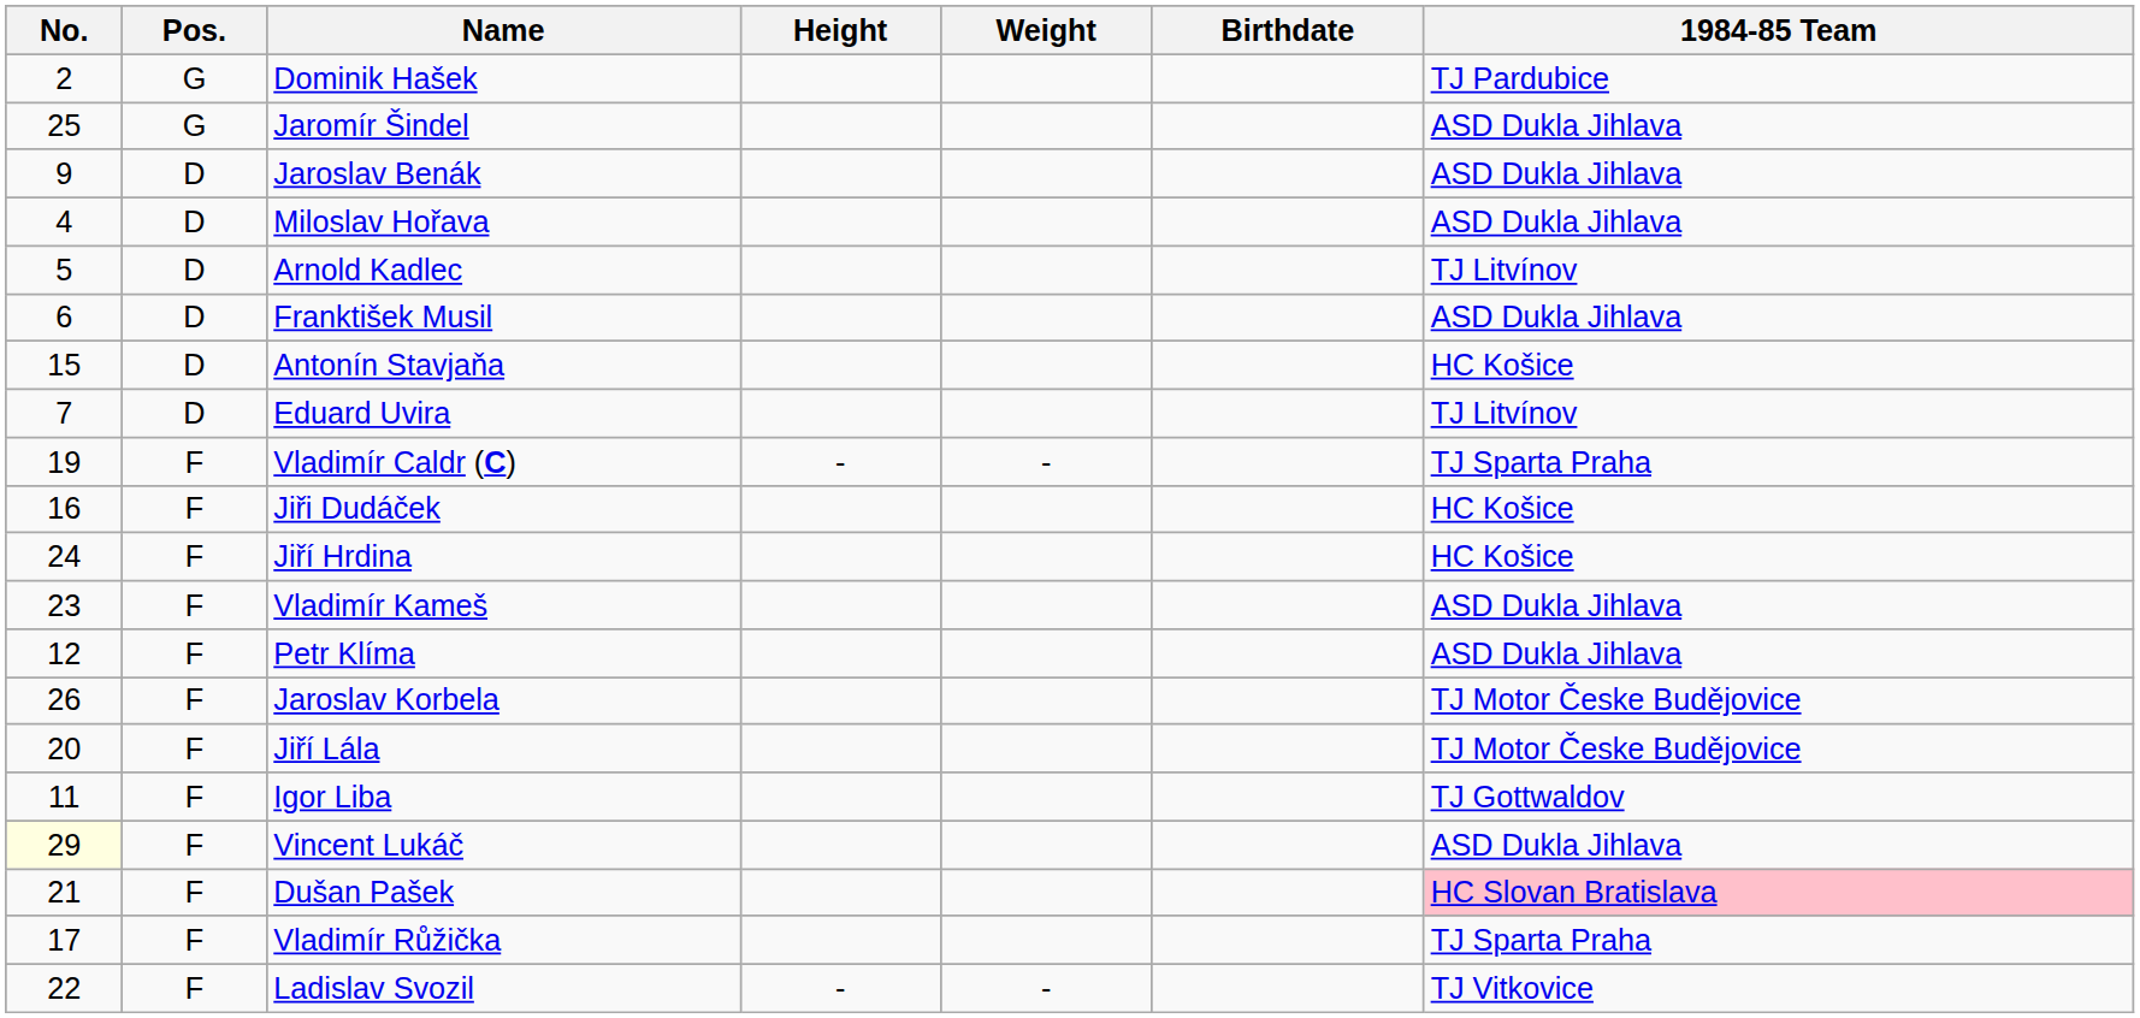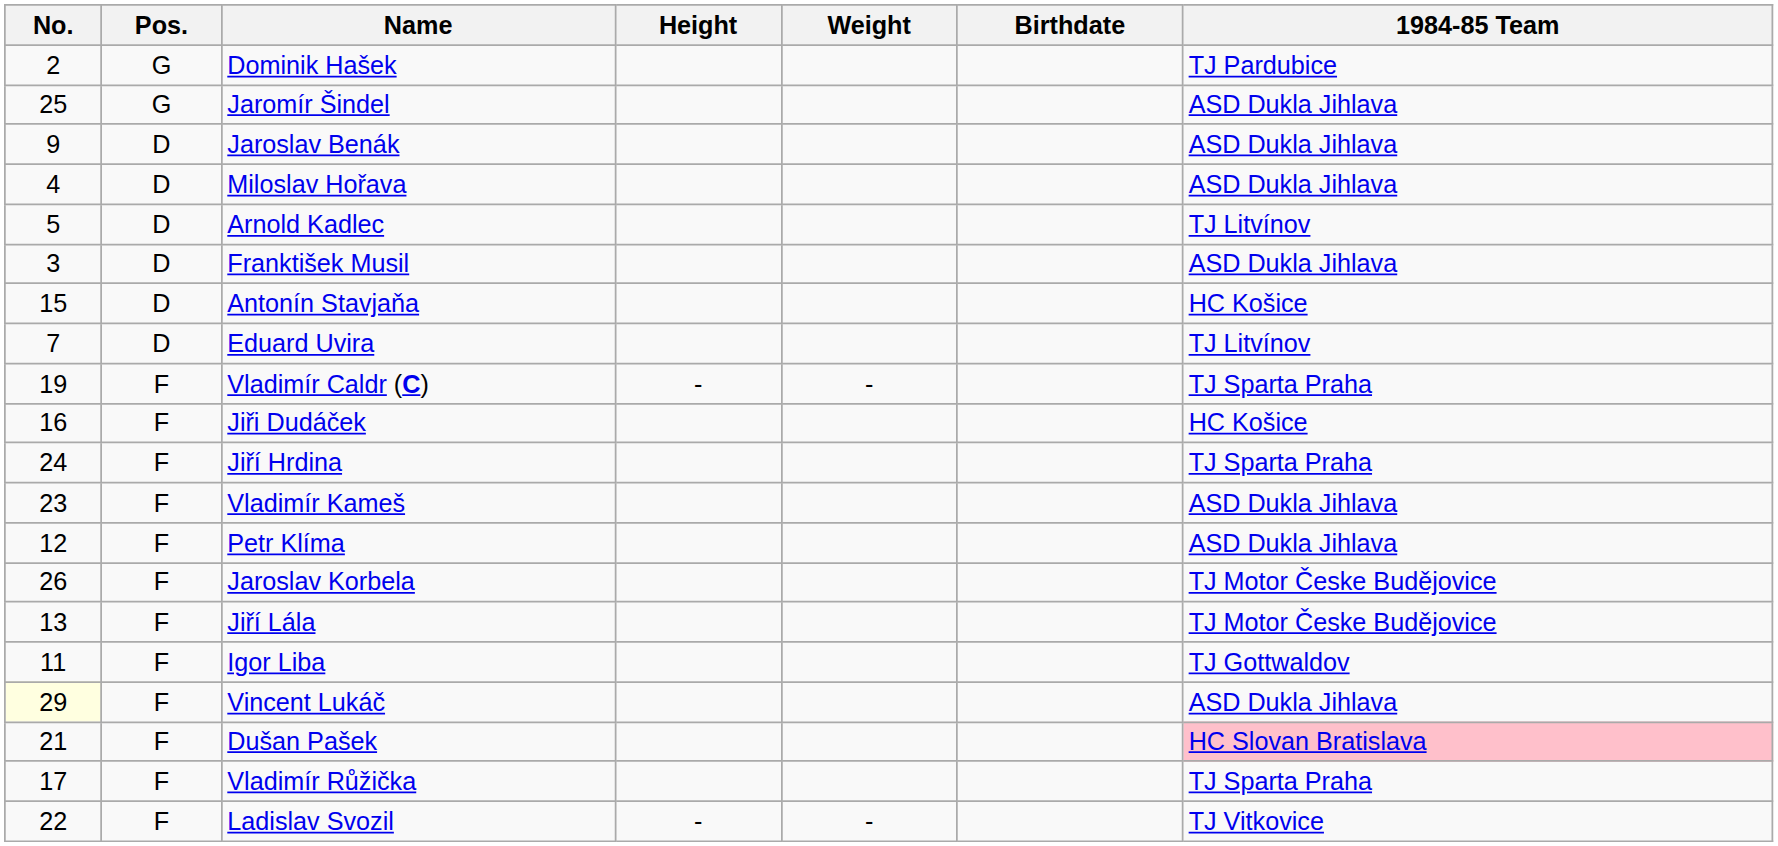Franktišek Musil | No.: 6 -> 3
Jiří Hrdina | 1984-85 Team: HC Košice -> TJ Sparta Praha
Jiří Lála | No.: 20 -> 13
